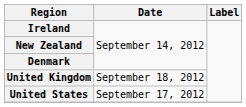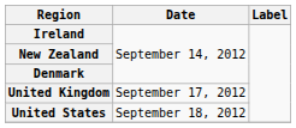United Kingdom | Date: September 18, 2012 -> September 17, 2012
United States | Date: September 17, 2012 -> September 18, 2012
